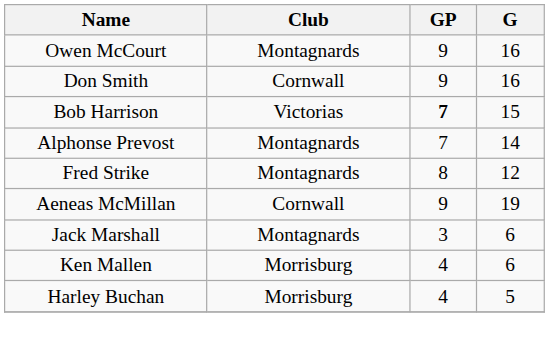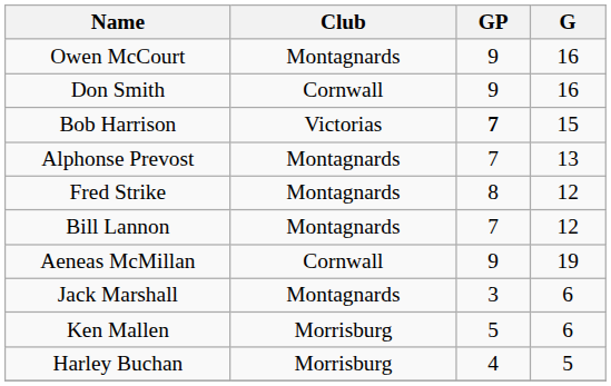Alphonse Prevost | G: 14 -> 13
+ row: Bill Lannon | Montagnards | 7 | 12
Ken Mallen | GP: 4 -> 5
